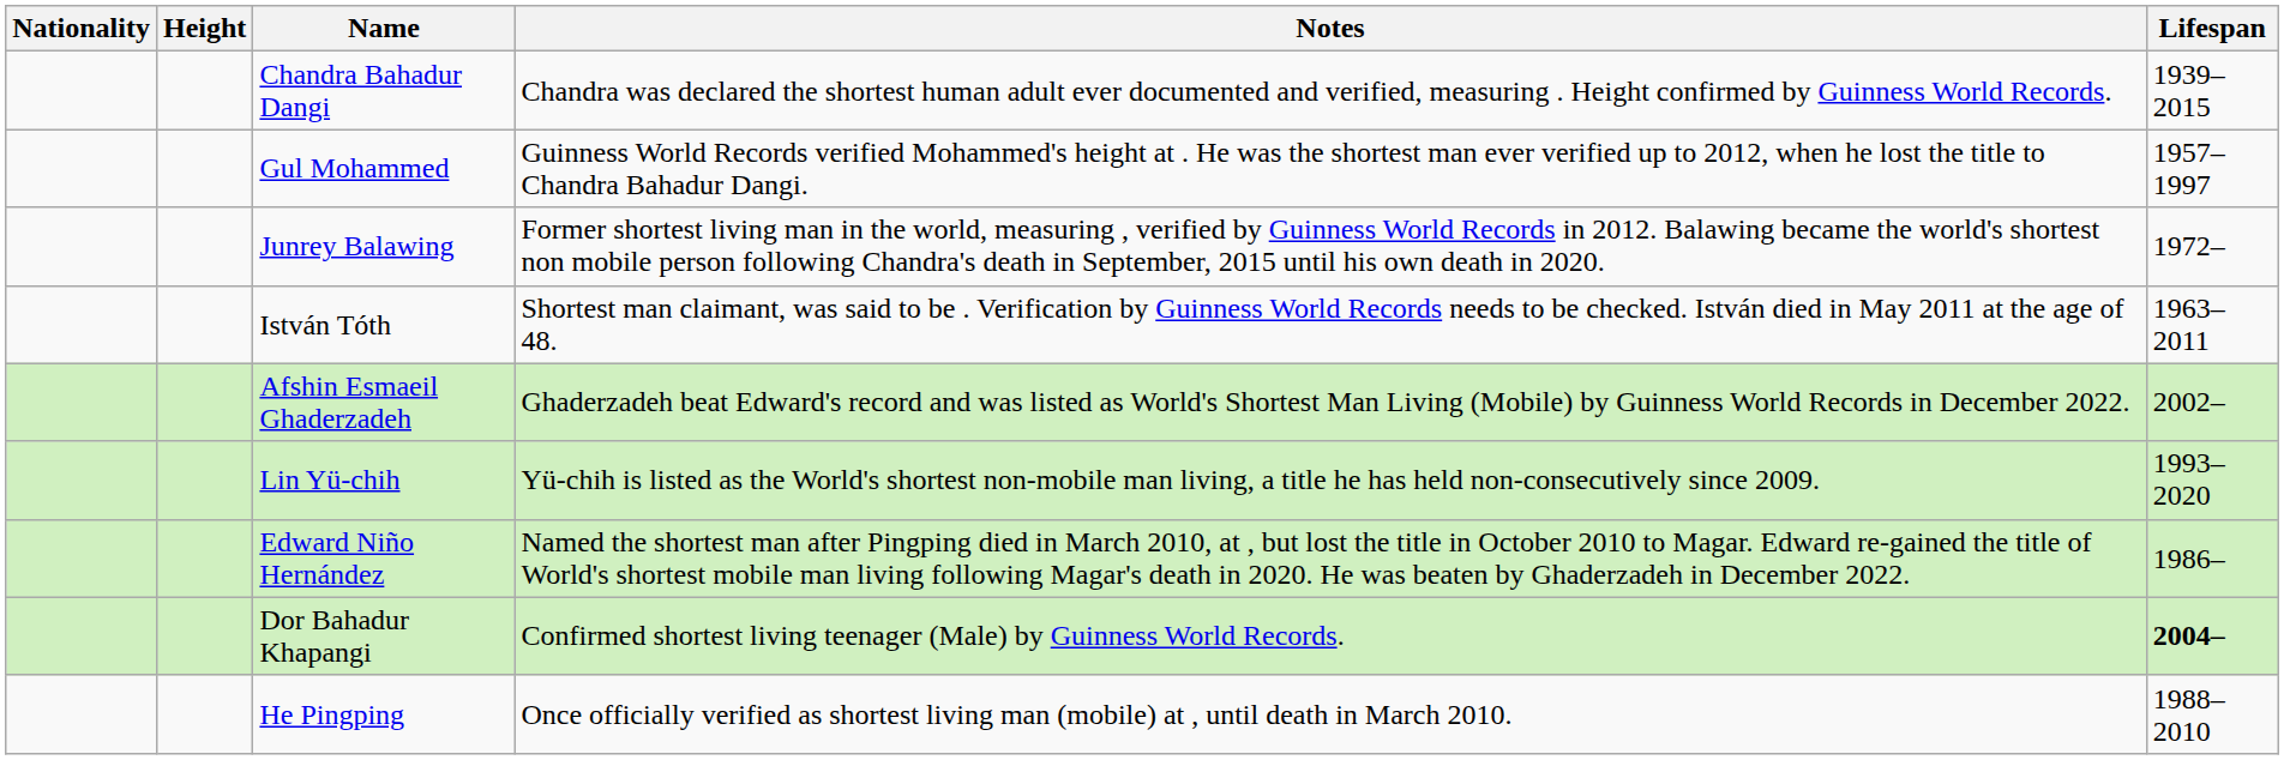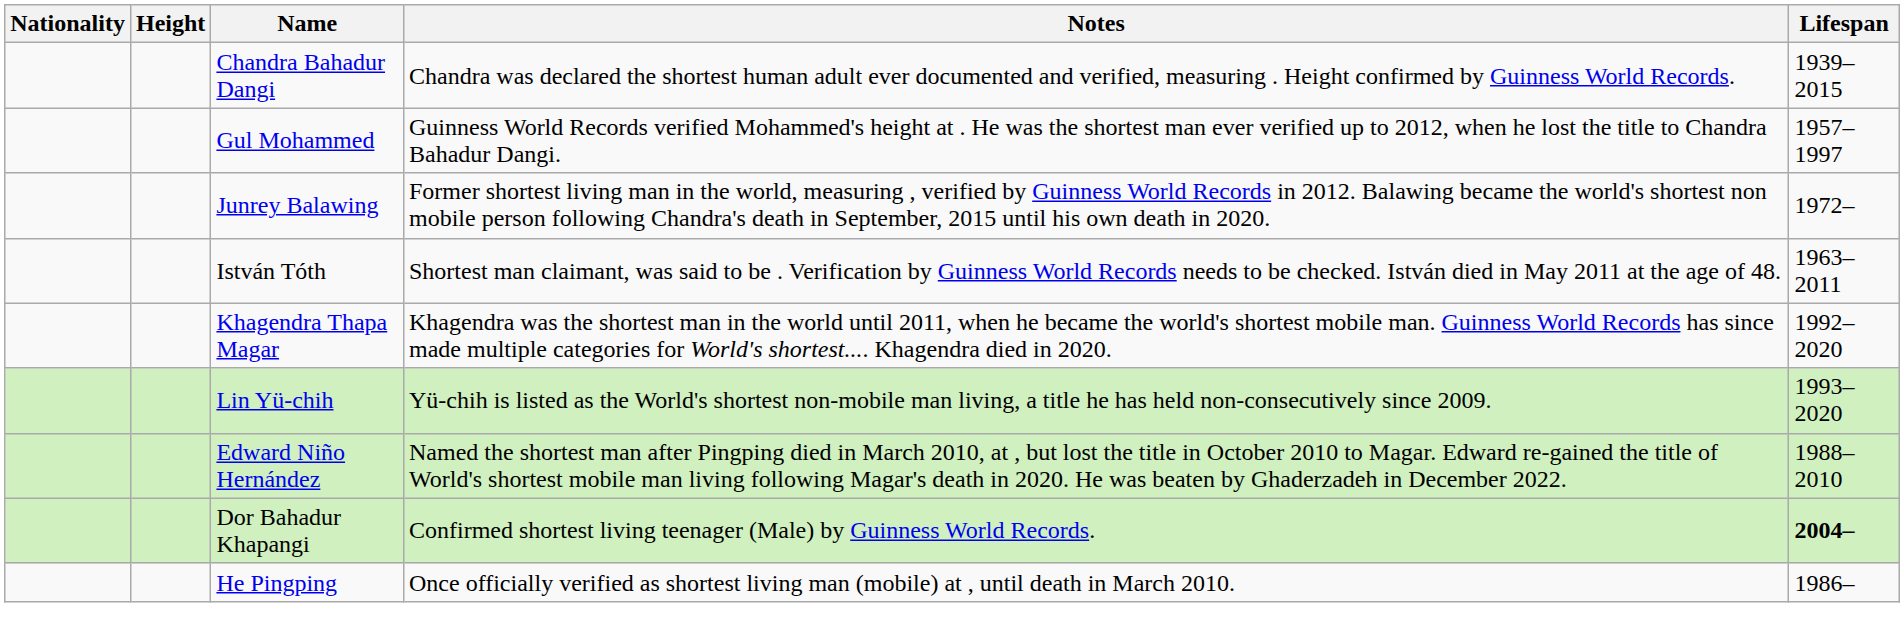- row: Afshin Esmaeil Ghaderzadeh | Ghaderzadeh beat Edward's record and was listed as World's Shortest Man Living (Mobile) by Guinness World Records in December 2022. | 2002–
+ row: Khagendra Thapa Magar | Khagendra was the shortest man in the world until 2011, when he became the world's shortest mobile man. Guinness World Records has since made multiple categories for World's shortest.... Khagendra died in 2020. | 1992–2020
Edward Niño Hernández | Lifespan: 1986– -> 1988–2010
He Pingping | Lifespan: 1988–2010 -> 1986–
